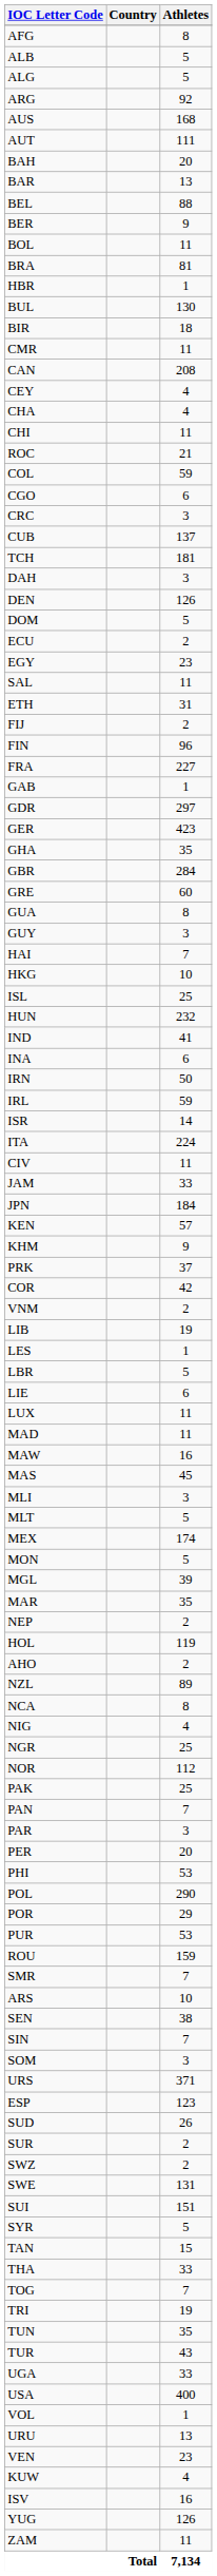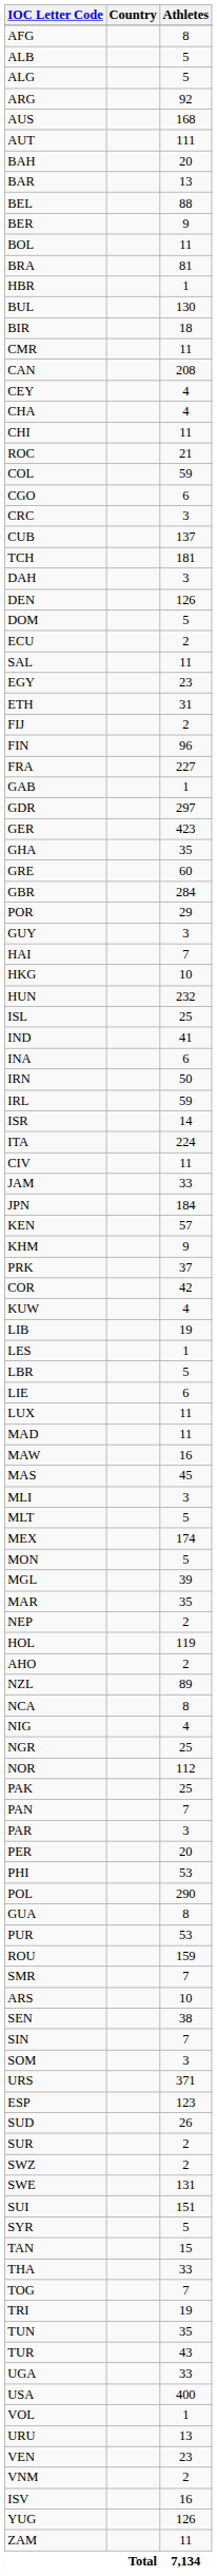rows swapped: EGY <-> SAL
rows swapped: GBR <-> GRE
rows swapped: GUA <-> POR
rows swapped: HUN <-> ISL
rows swapped: KUW <-> VNM
